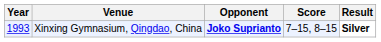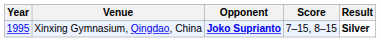Xinxing Gymnasium, Qingdao, China | Year: 1993 -> 1995
